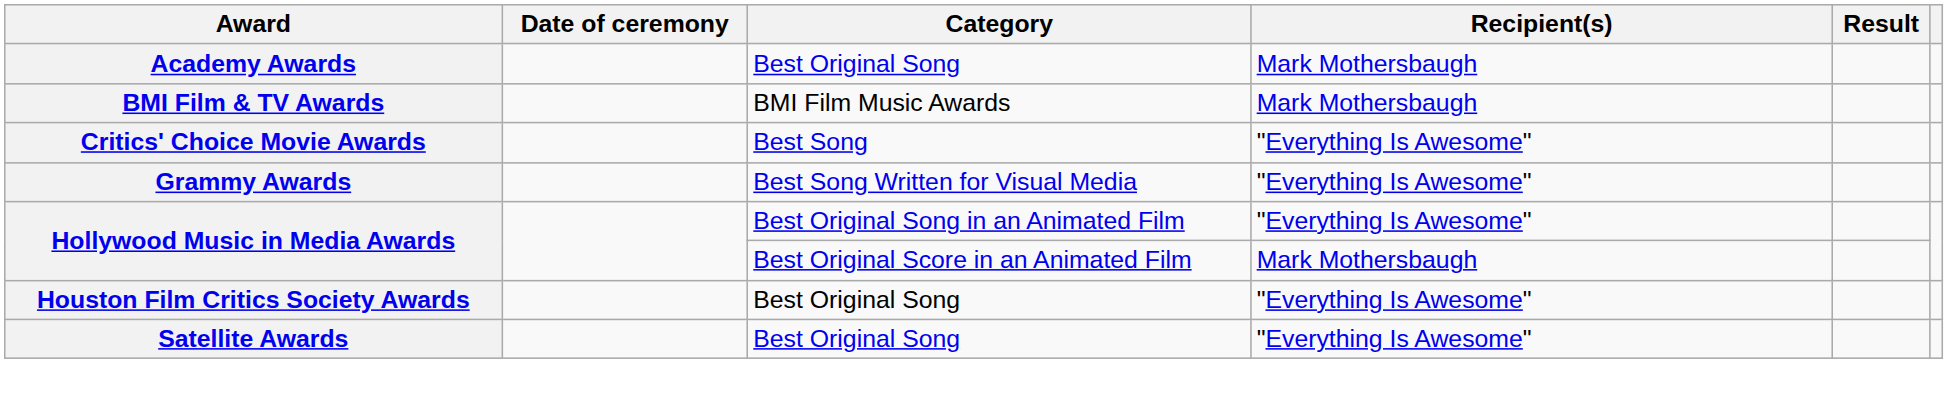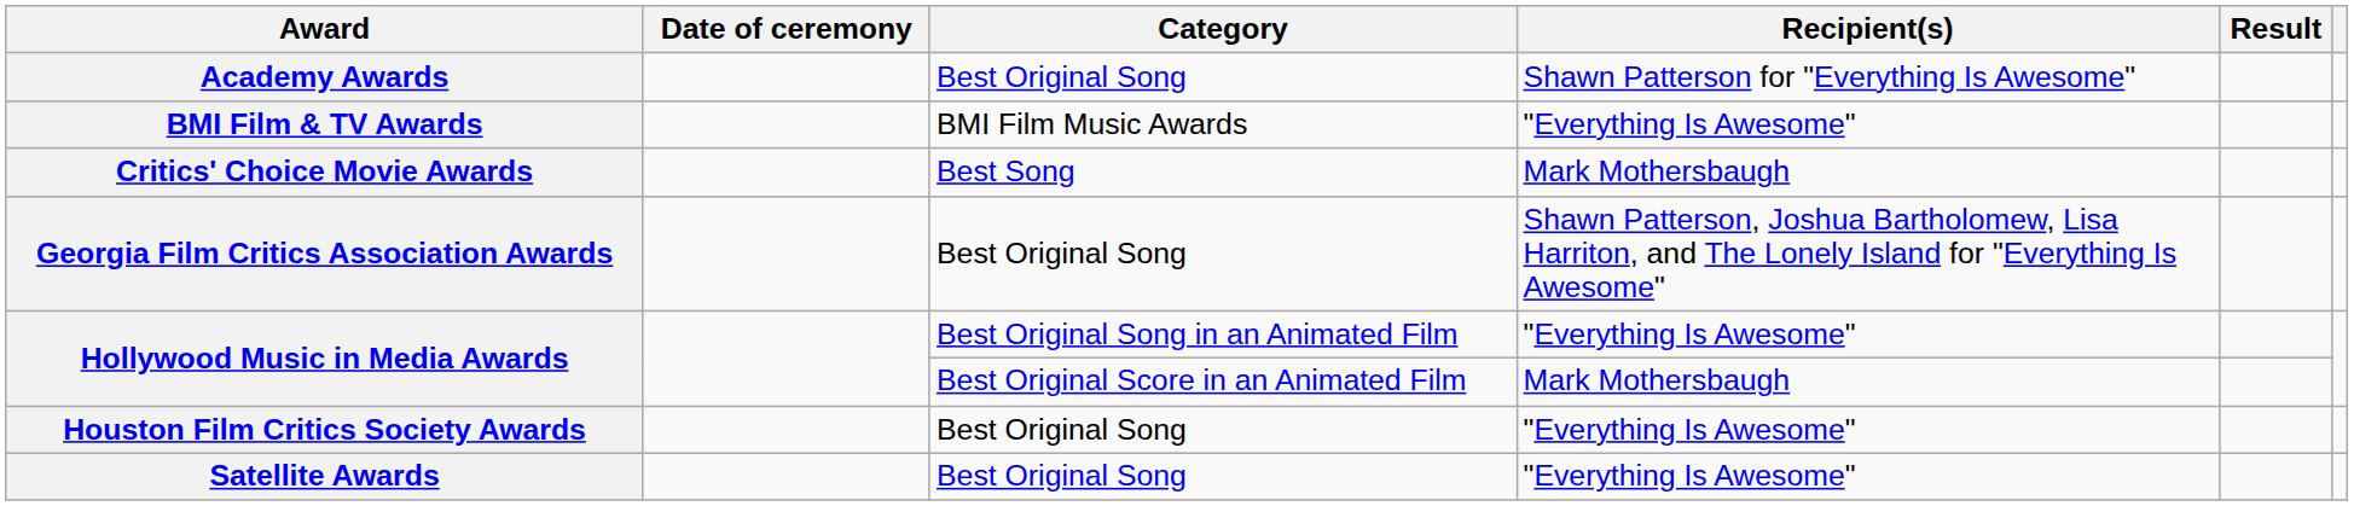Academy Awards | Recipient(s): Mark Mothersbaugh -> Shawn Patterson for "Everything Is Awesome"
BMI Film & TV Awards | Recipient(s): Mark Mothersbaugh -> "Everything Is Awesome"
Critics' Choice Movie Awards | Recipient(s): "Everything Is Awesome" -> Mark Mothersbaugh
+ row: Georgia Film Critics Association Awards | Best Original Song | Shawn Patterson, Joshua Bartholomew, Lisa Harriton, and The Lonely Island for "Everything Is Awesome"
- row: Grammy Awards | Best Song Written for Visual Media | "Everything Is Awesome"
